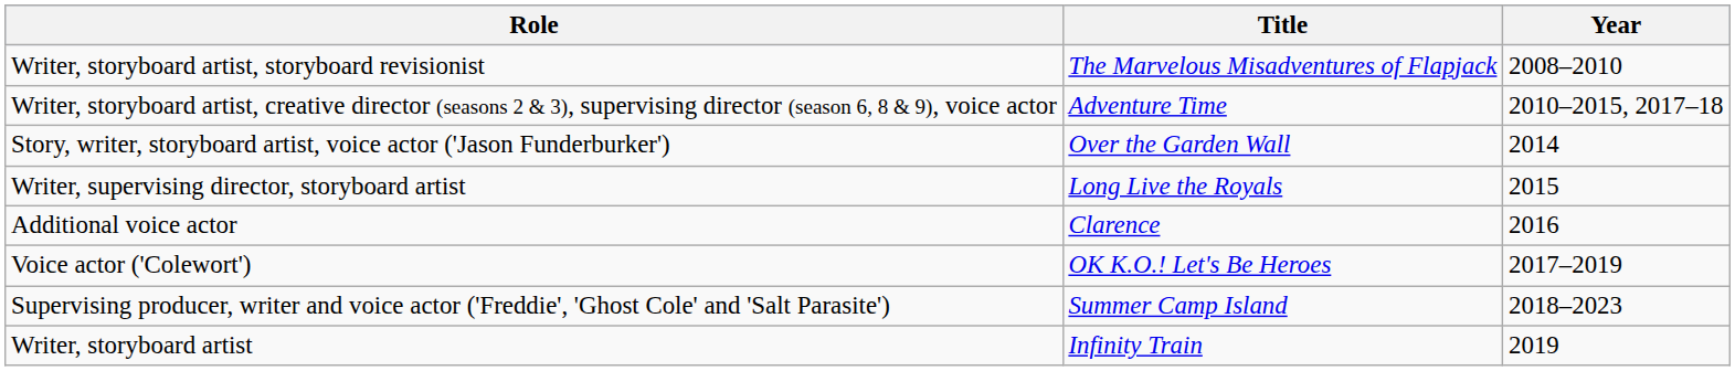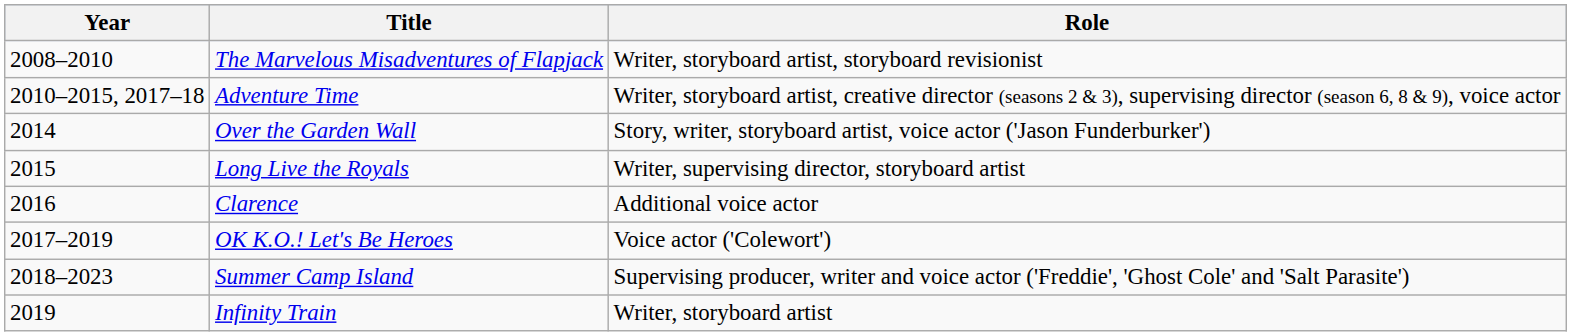columns swapped: Year <-> Role
